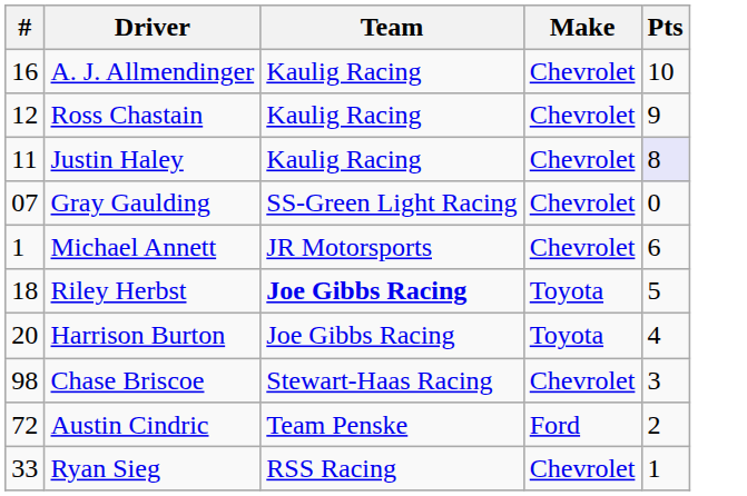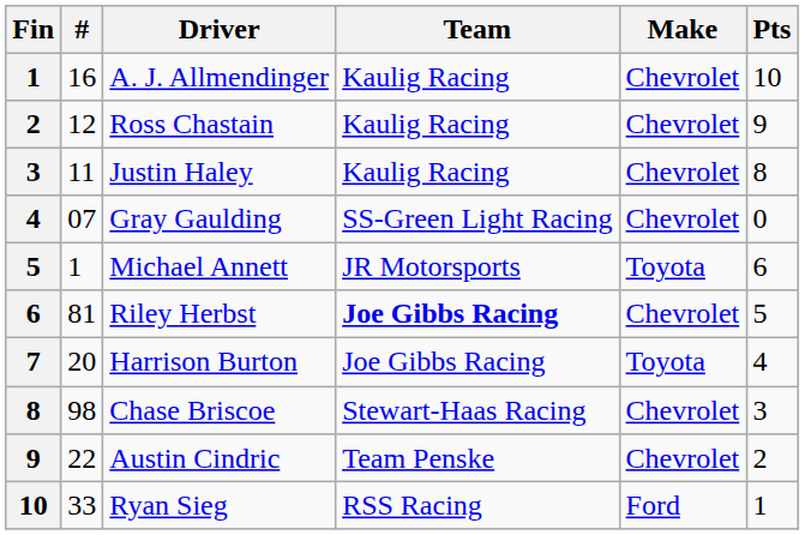+ column: Fin | 1 | 2 | 3 | 4 | 5 | 6 | 7 | 8 | 9 | 10
Justin Haley | Pts: lavender background -> no background
Michael Annett | Make: Chevrolet -> Toyota
Riley Herbst | #: 18 -> 81
Riley Herbst | Make: Toyota -> Chevrolet
Austin Cindric | #: 72 -> 22
Austin Cindric | Make: Ford -> Chevrolet
Ryan Sieg | Make: Chevrolet -> Ford
